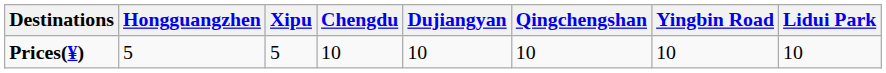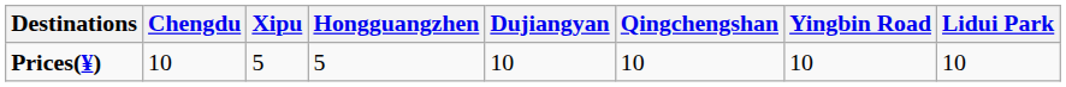columns swapped: Chengdu <-> Hongguangzhen
